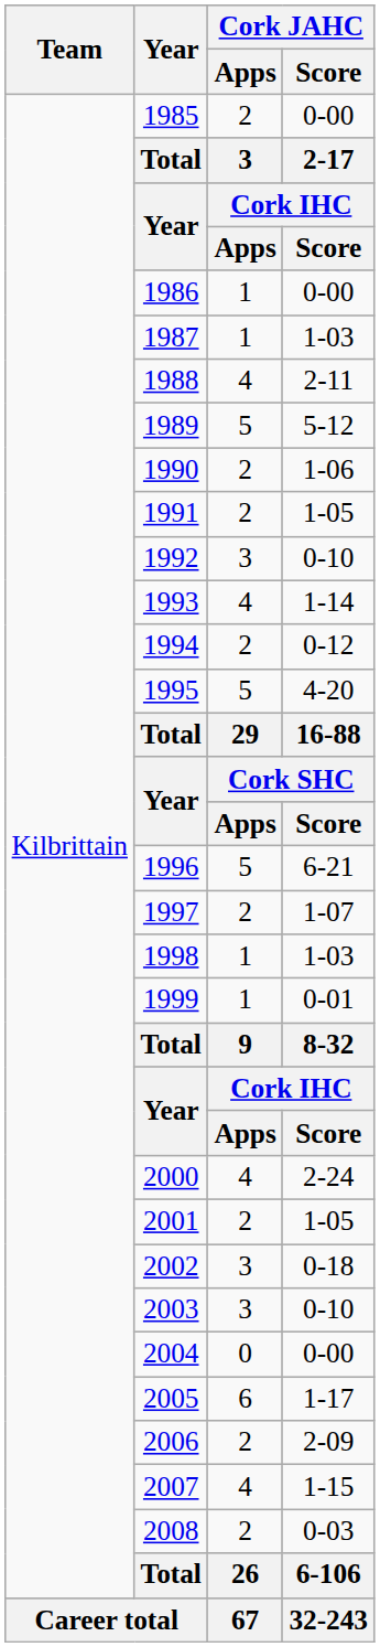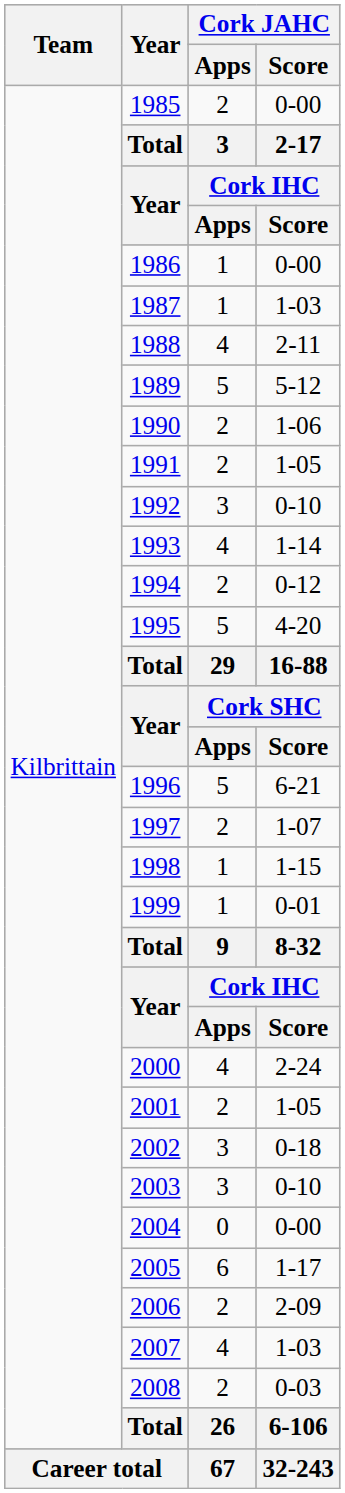1998 | Cork JAHC / Score: 1-03 -> 1-15
2007 | Cork JAHC / Score: 1-15 -> 1-03
